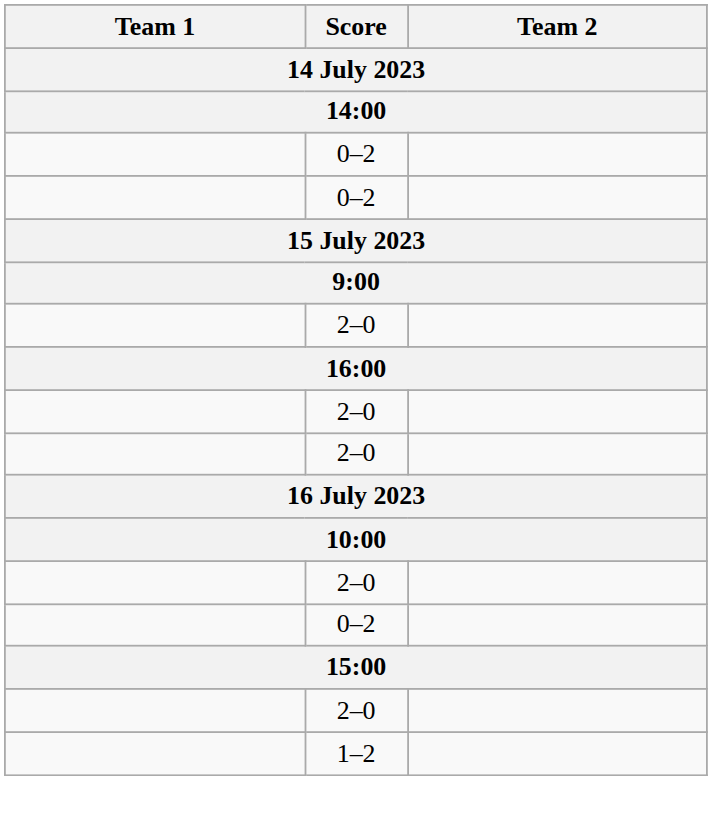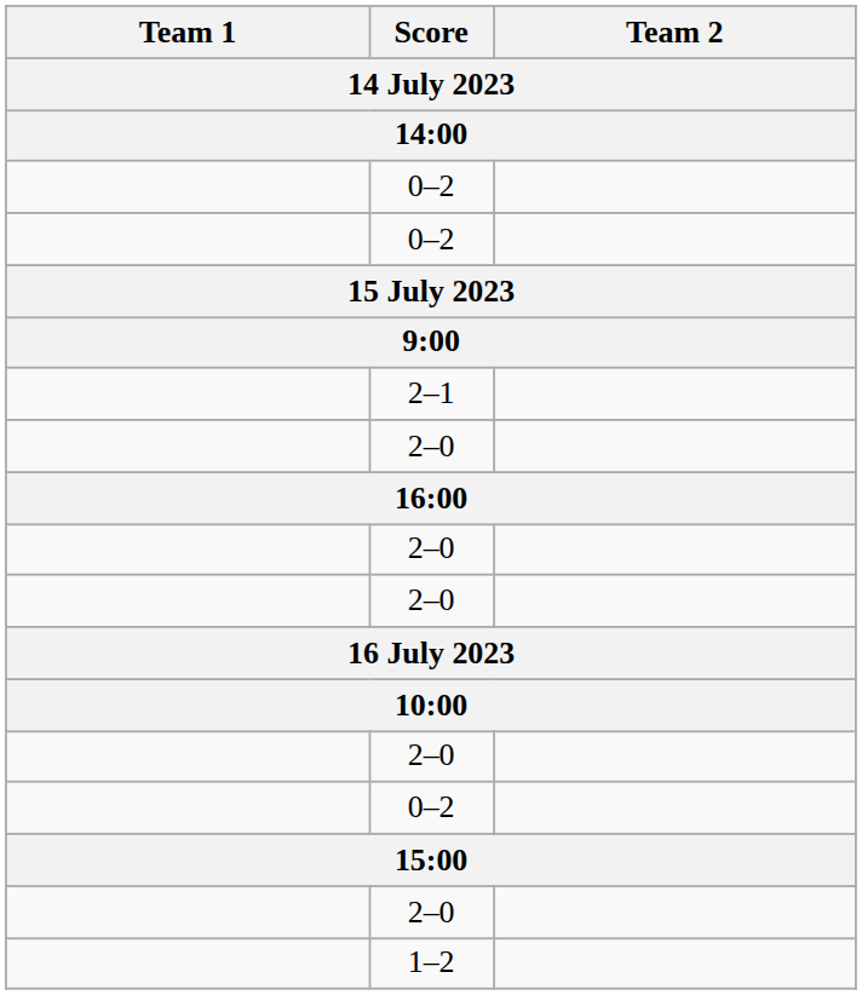+ row: 2–1
